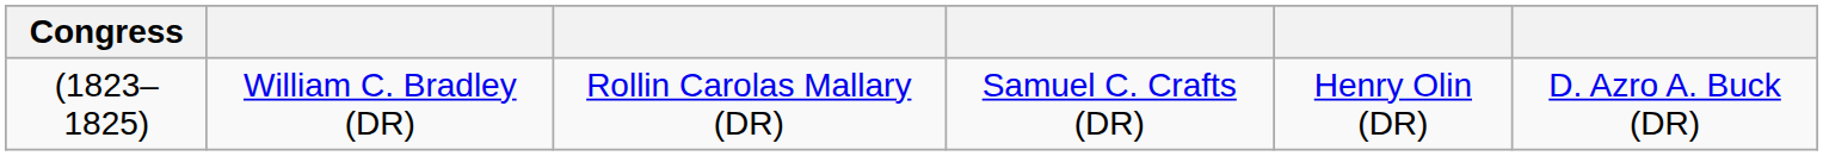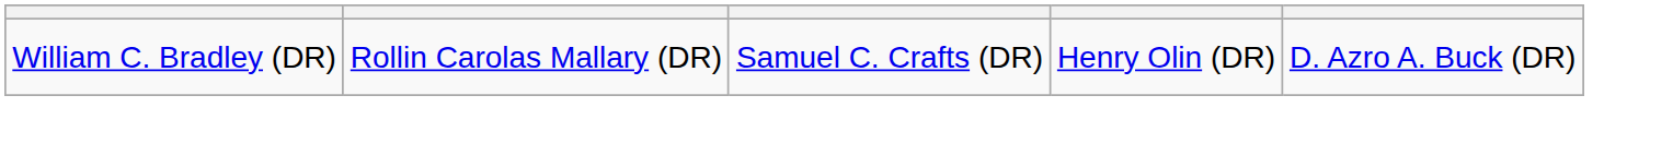- column: Congress | (1823–1825)
